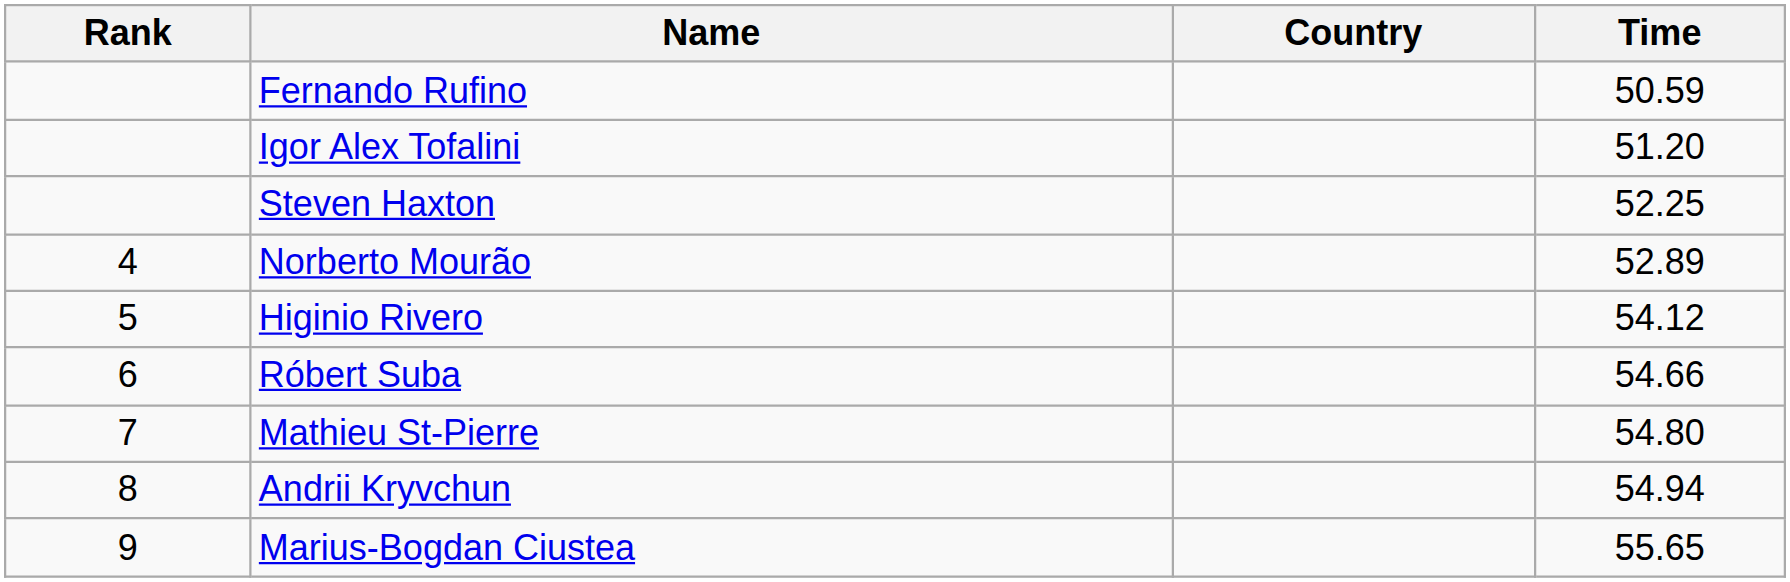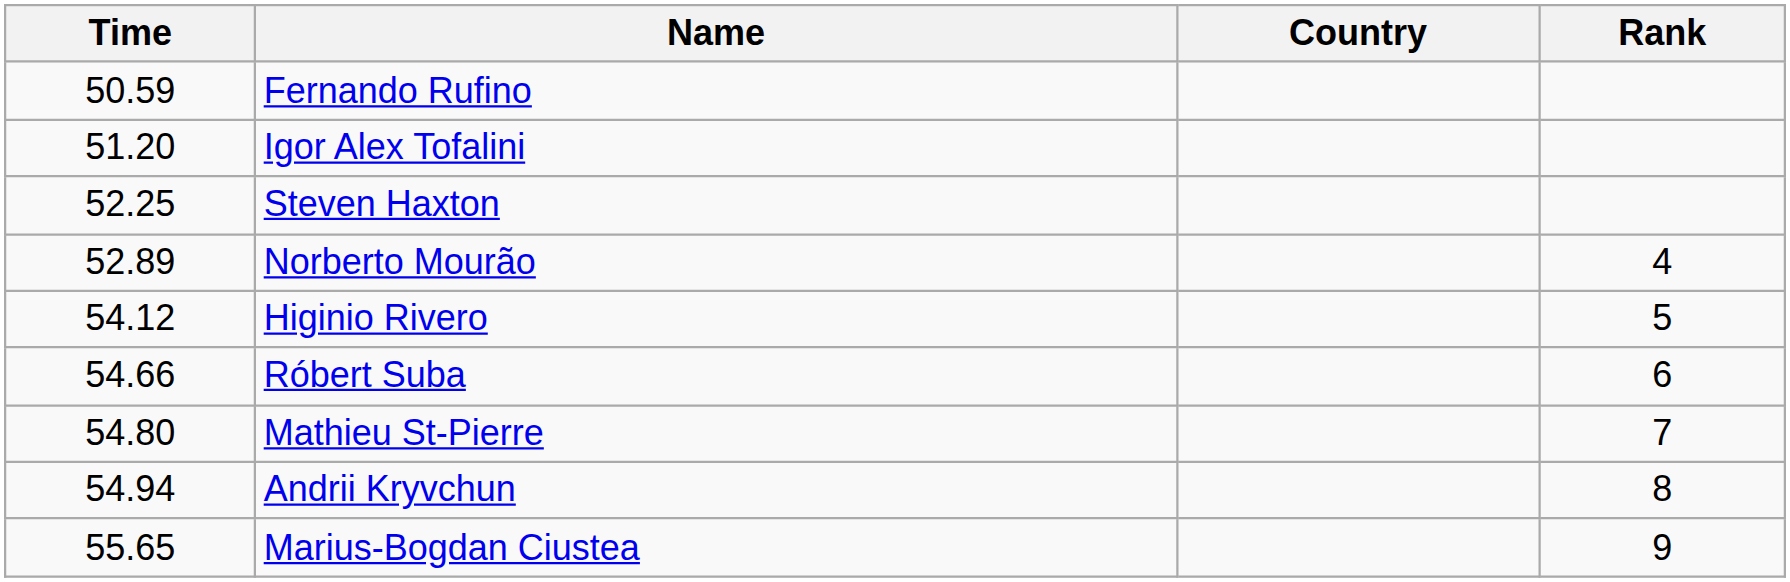columns swapped: Rank <-> Time
